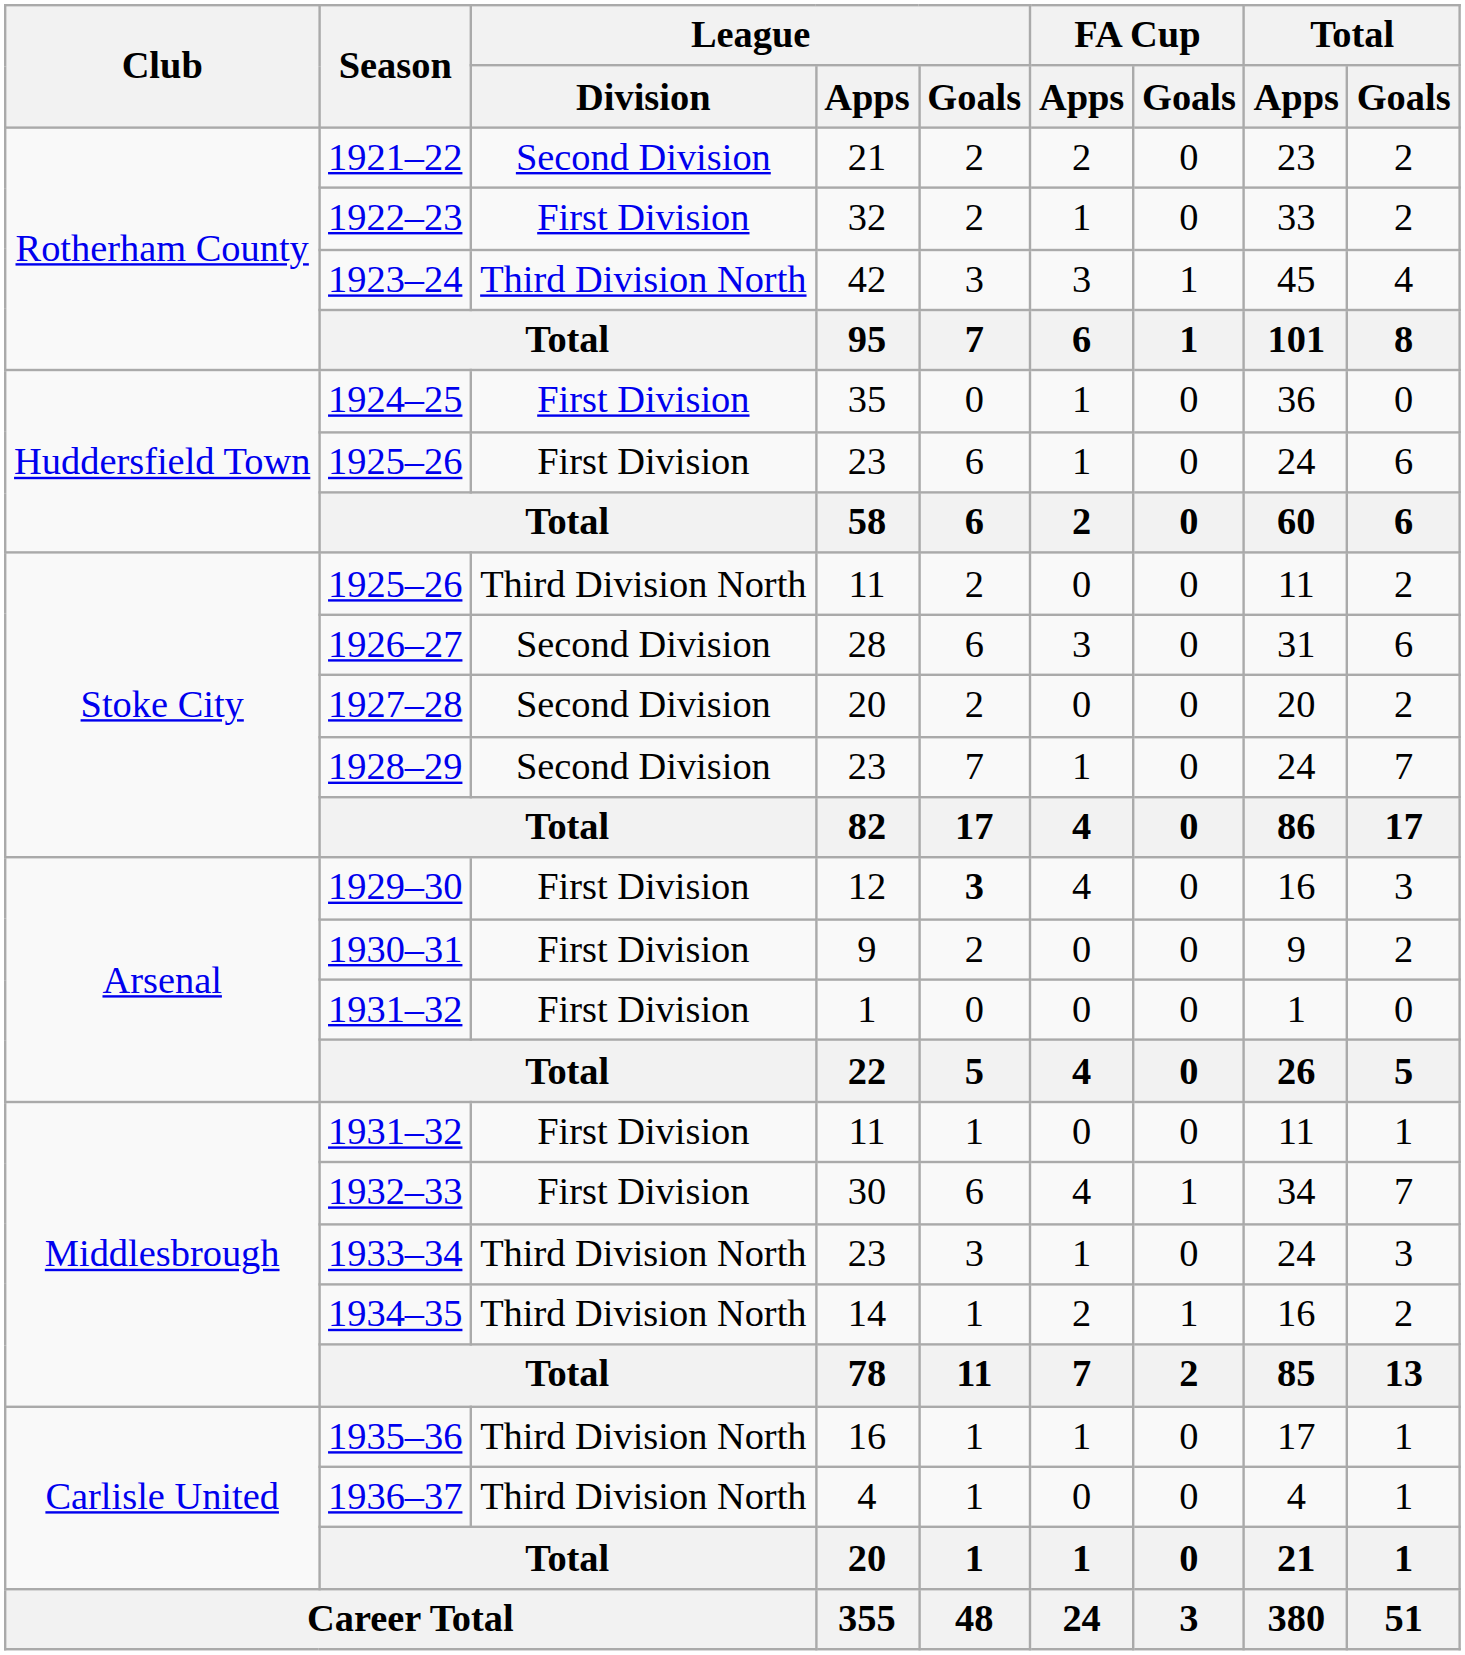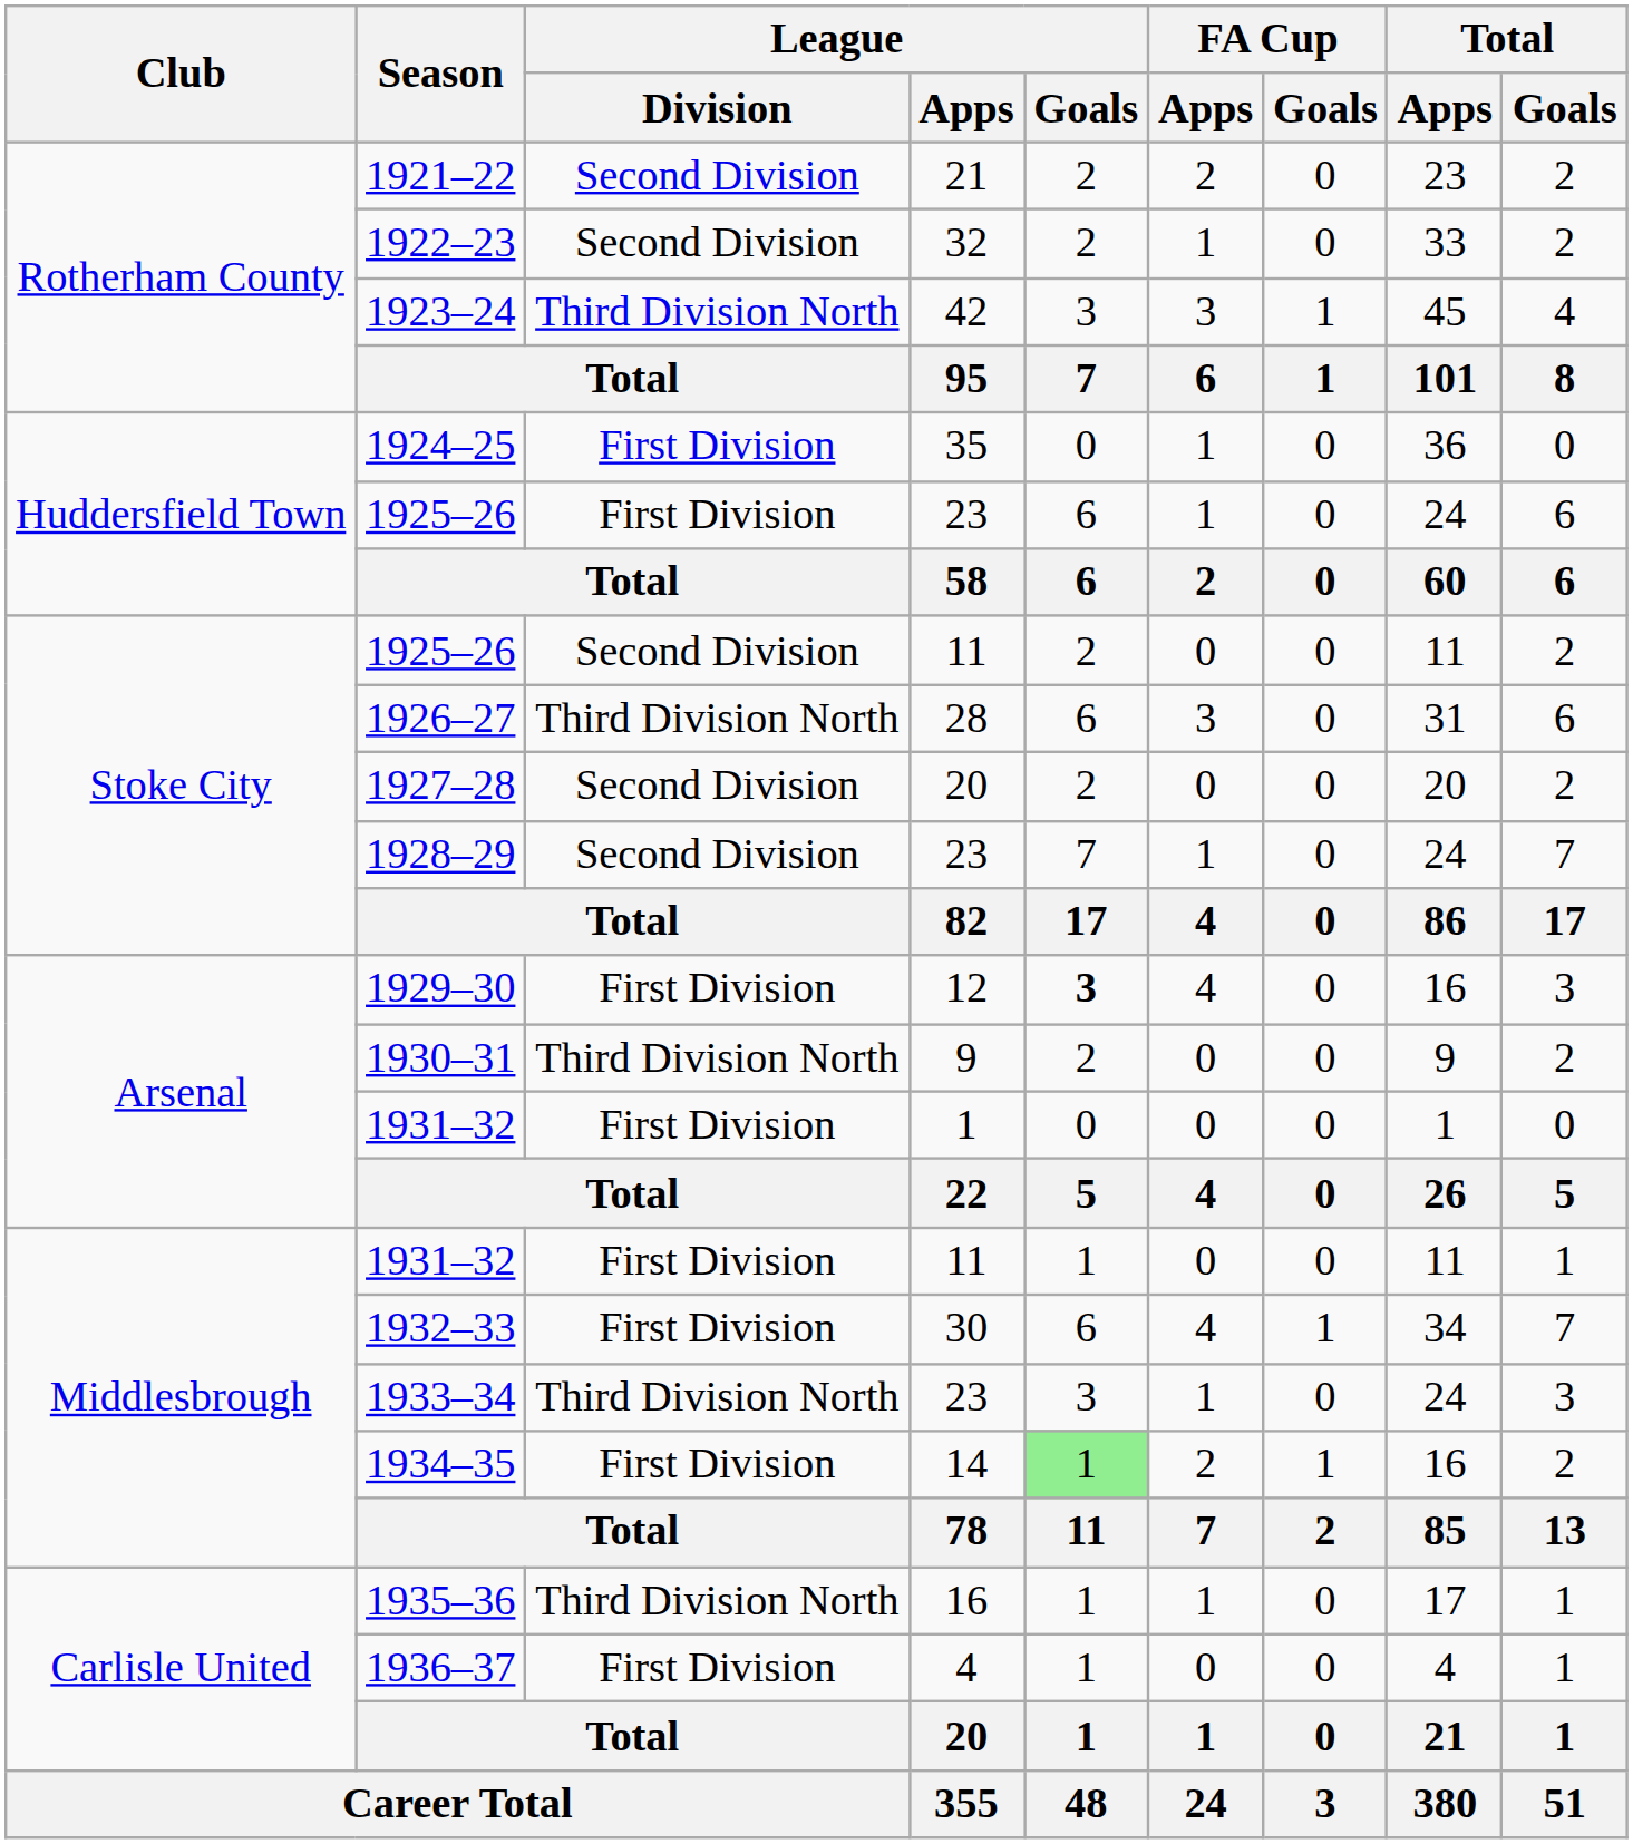1922–23 | League / Division: First Division -> Second Division
1925–26 / 11 | League / Division: Third Division North -> Second Division
1926–27 | League / Division: Second Division -> Third Division North
1930–31 | League / Division: First Division -> Third Division North
1934–35 | League / Division: Third Division North -> First Division
1934–35 | League / Goals: no background -> lightgreen background
1936–37 | League / Division: Third Division North -> First Division
